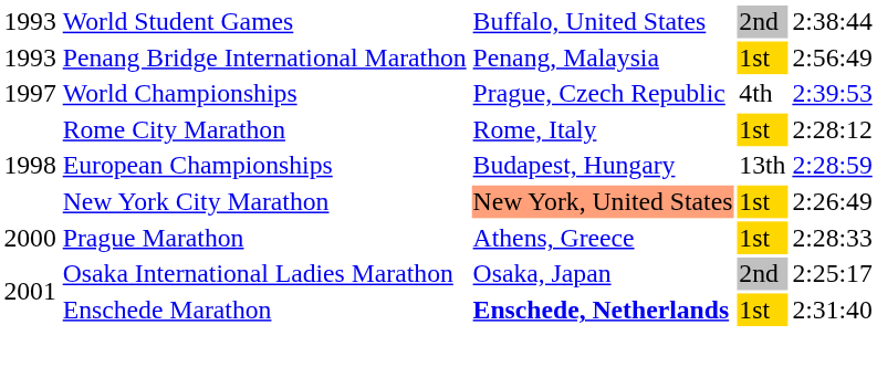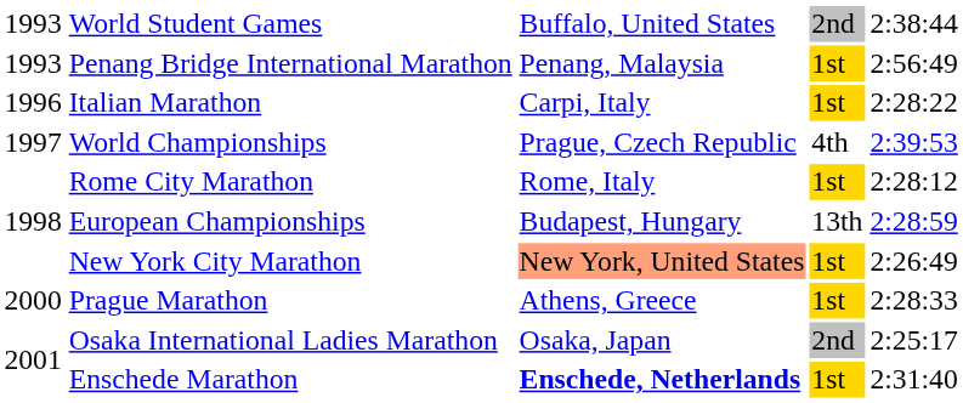+ row: 1996 | Italian Marathon | Carpi, Italy | 1st | 2:28:22
